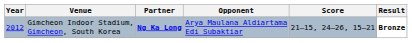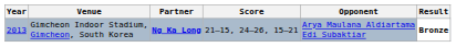columns swapped: Opponent <-> Score
Gimcheon Indoor Stadium, Gimcheon, South Korea | Year: 2012 -> 2013
